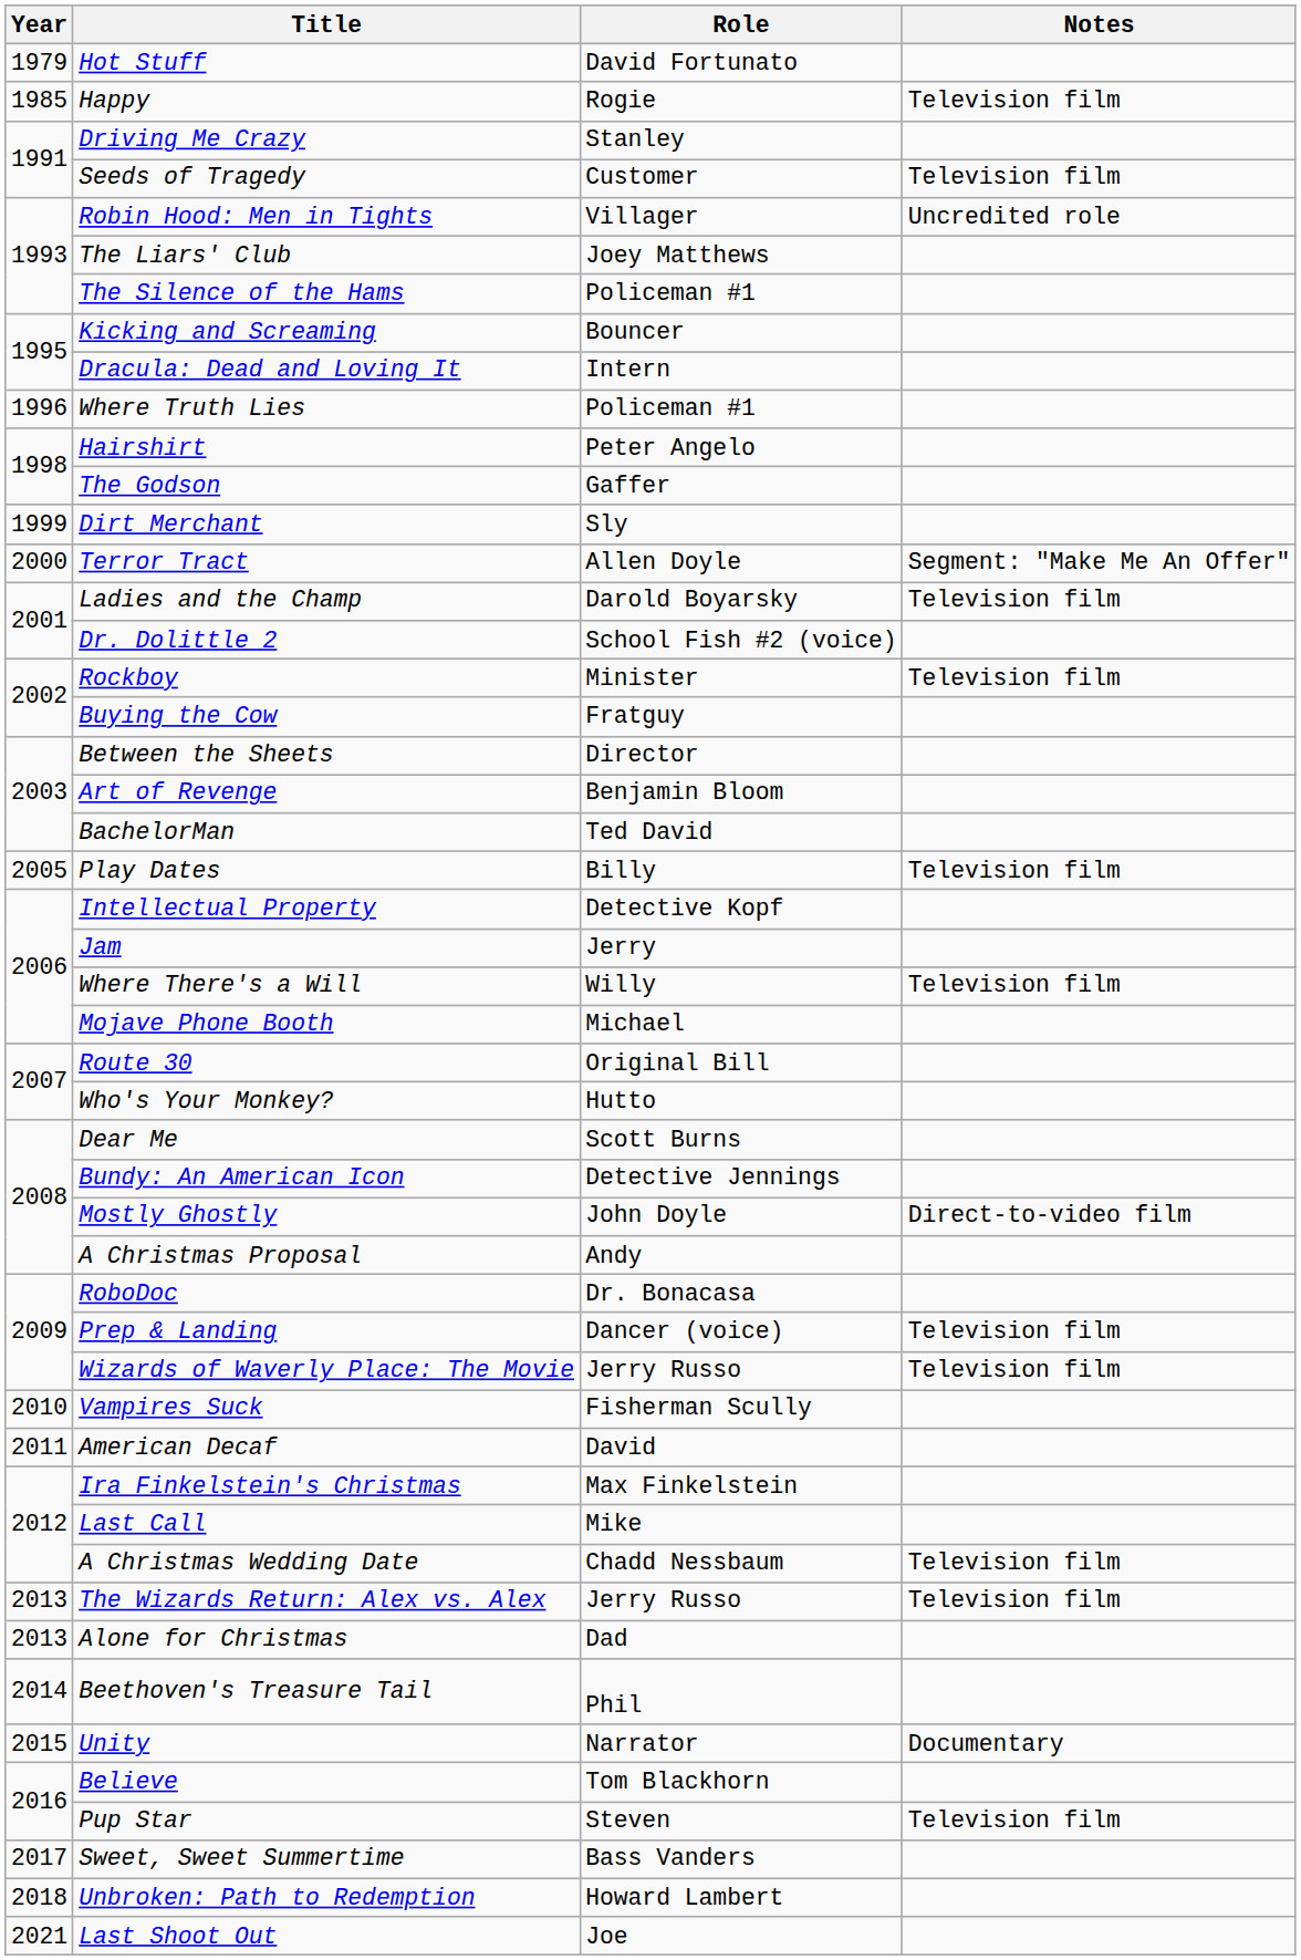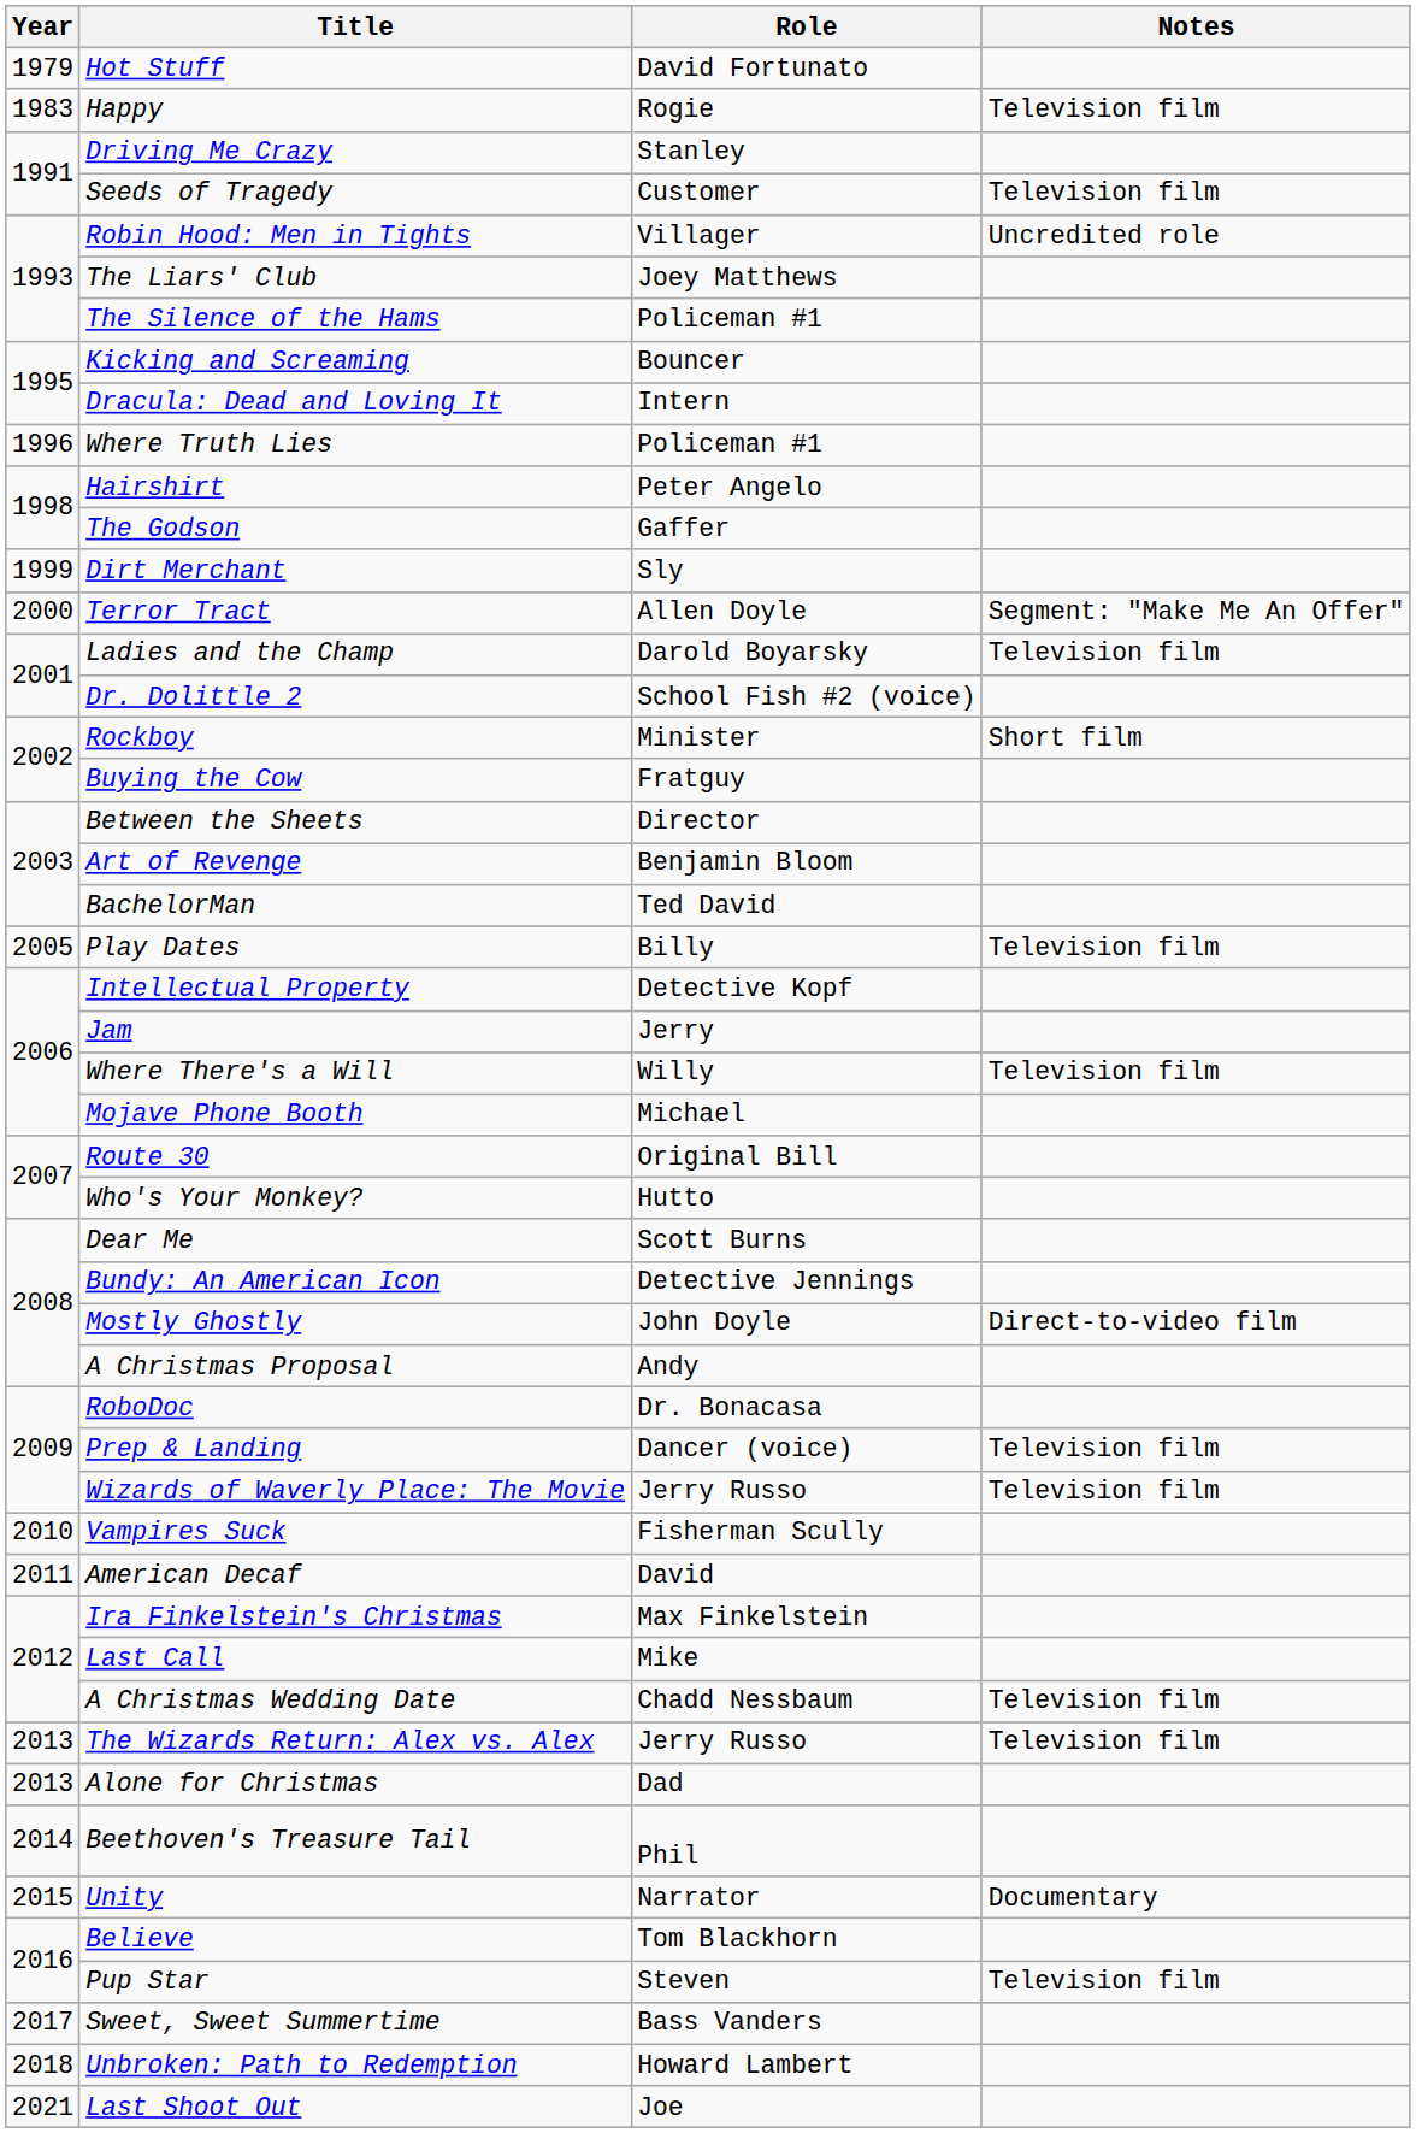Happy | Year: 1985 -> 1983
Rockboy | Notes: Television film -> Short film
